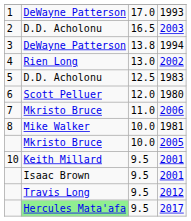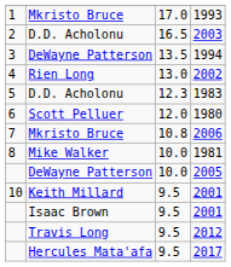1993 | column 2: DeWayne Patterson -> Mkristo Bruce
1994 | column 3: 13.8 -> 13.5
1983 | column 3: 12.5 -> 12.3
2006 | column 3: 11.0 -> 10.8
2005 | column 2: Mkristo Bruce -> DeWayne Patterson
2017 | column 2: lightgreen background -> no background
